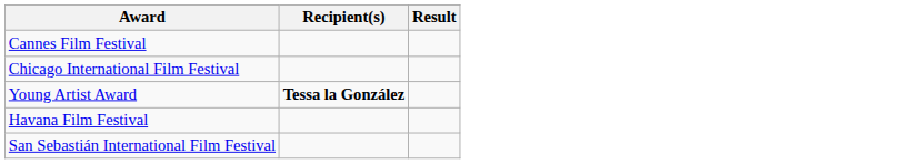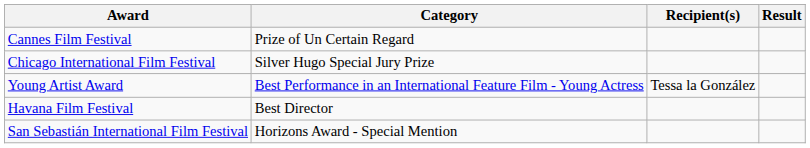+ column: Category | Prize of Un Certain Regard | Silver Hugo Special Jury Prize | Best Performance in an International Feature Film - Young Actress | Best Director | Horizons Award - Special Mention
Young Artist Award | Recipient(s): bold -> normal
